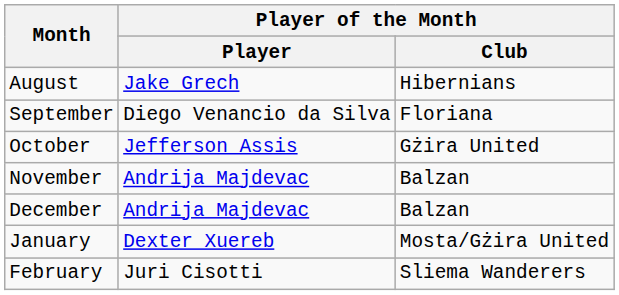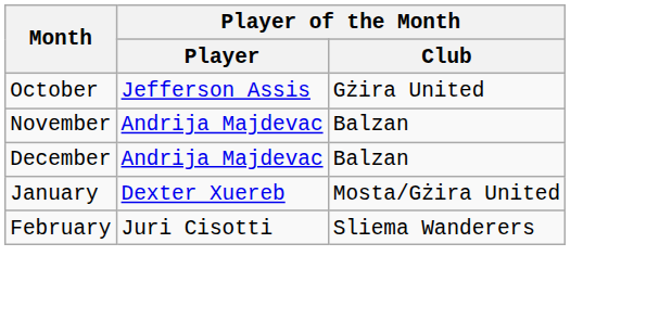- row: August | Jake Grech | Hibernians
- row: September | Diego Venancio da Silva | Floriana
